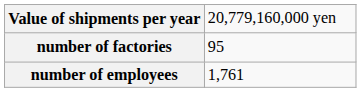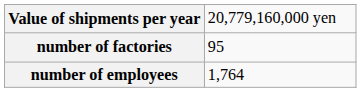number of employees | column 2: 1,761 -> 1,764
